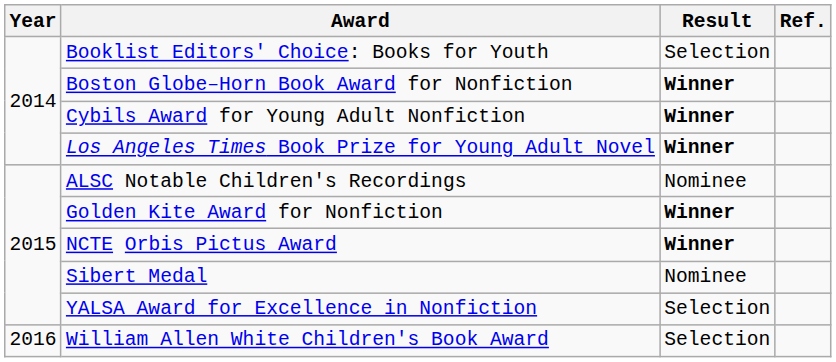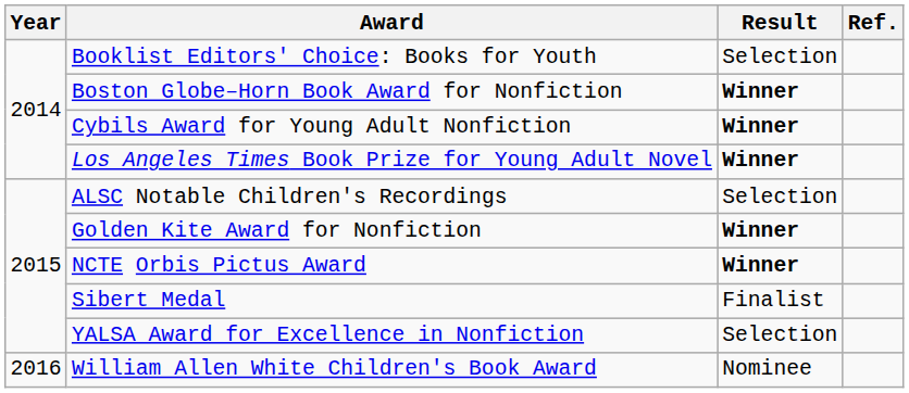ALSC Notable Children's Recordings | Result: Nominee -> Selection
Sibert Medal | Result: Nominee -> Finalist
William Allen White Children's Book Award | Result: Selection -> Nominee
